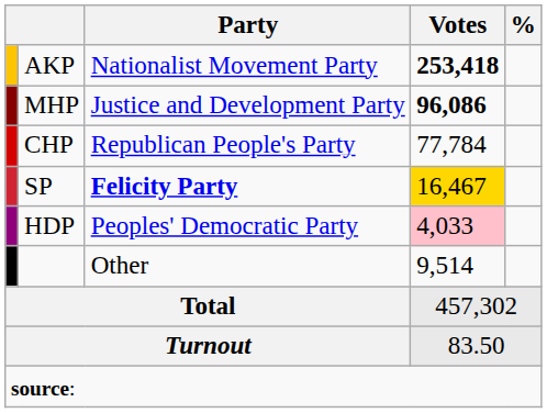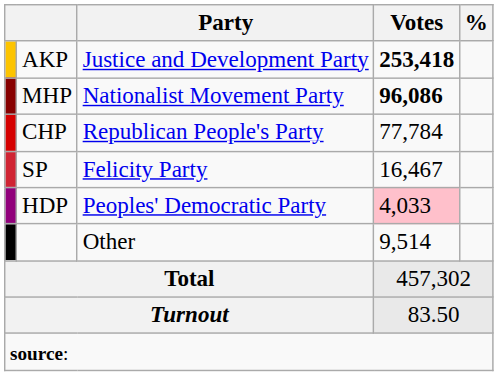AKP | Party: Nationalist Movement Party -> Justice and Development Party
MHP | Party: Justice and Development Party -> Nationalist Movement Party
SP | Party: bold -> normal
SP | Votes: gold background -> no background
